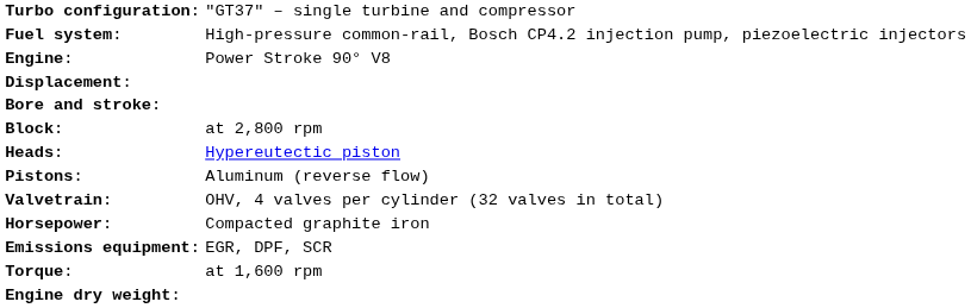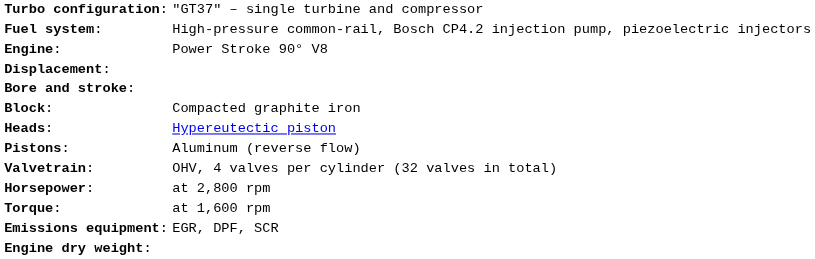Block: | column 2: at 2,800 rpm -> Compacted graphite iron
Horsepower: | column 2: Compacted graphite iron -> at 2,800 rpm
rows swapped: Torque: <-> Emissions equipment:
